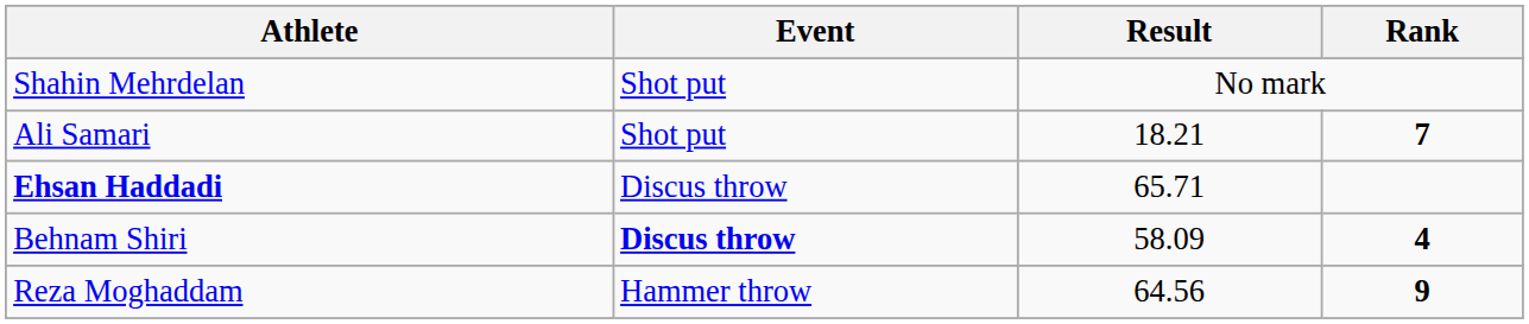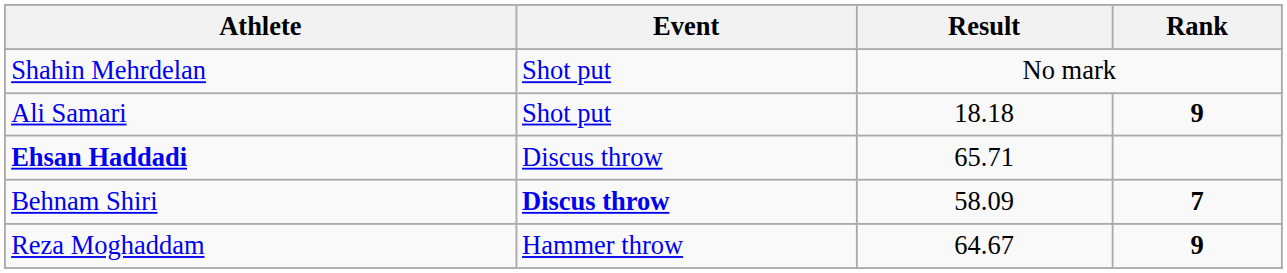Ali Samari | Result: 18.21 -> 18.18
Ali Samari | Rank: 7 -> 9
Behnam Shiri | Rank: 4 -> 7
Reza Moghaddam | Result: 64.56 -> 64.67
